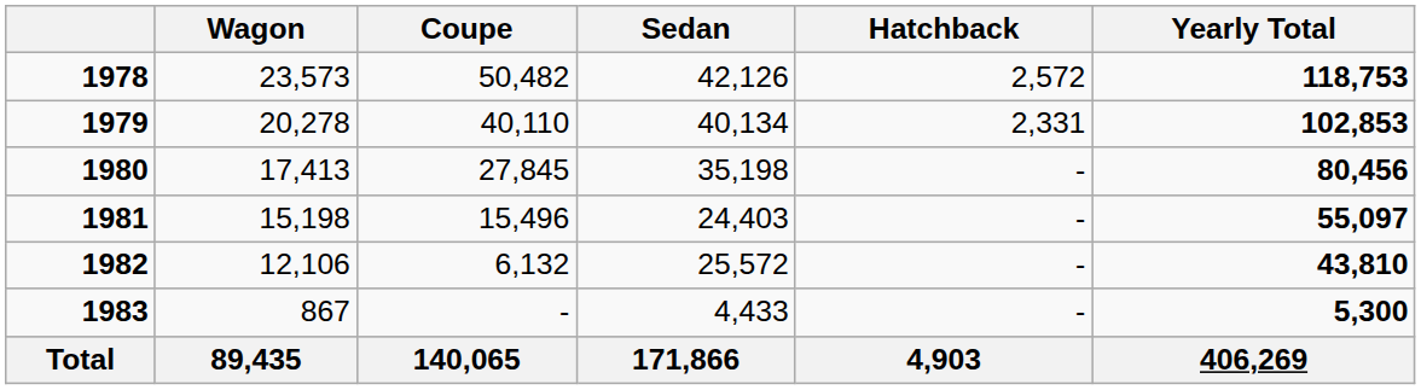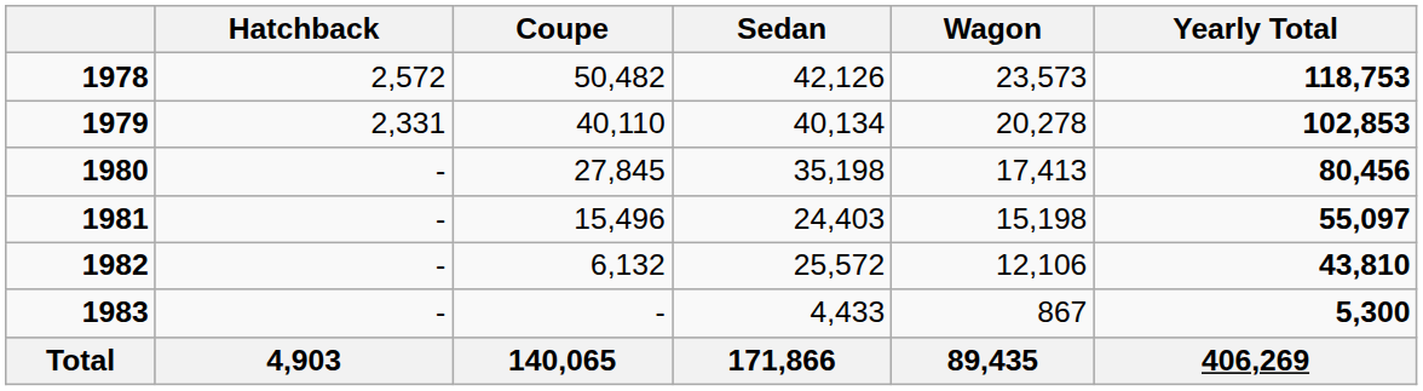columns swapped: Hatchback <-> Wagon
